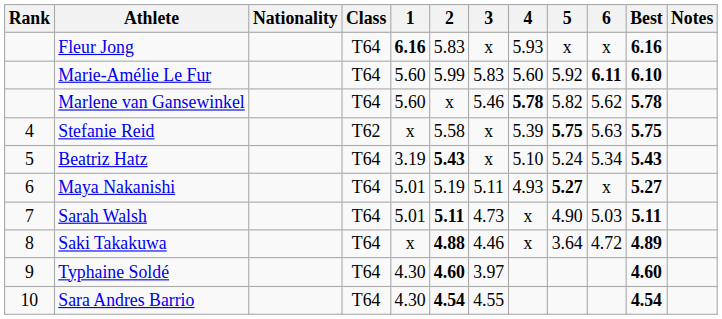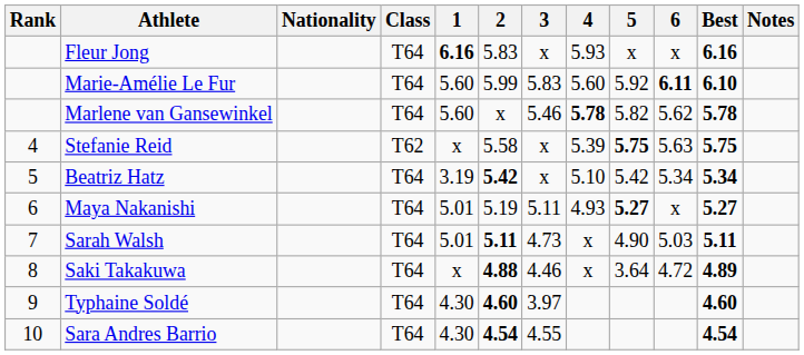Beatriz Hatz | 2: 5.43 -> 5.42
Beatriz Hatz | 5: 5.24 -> 5.42
Beatriz Hatz | Best: 5.43 -> 5.34
